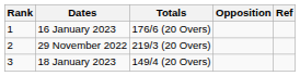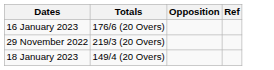- column: Rank | 1 | 2 | 3
